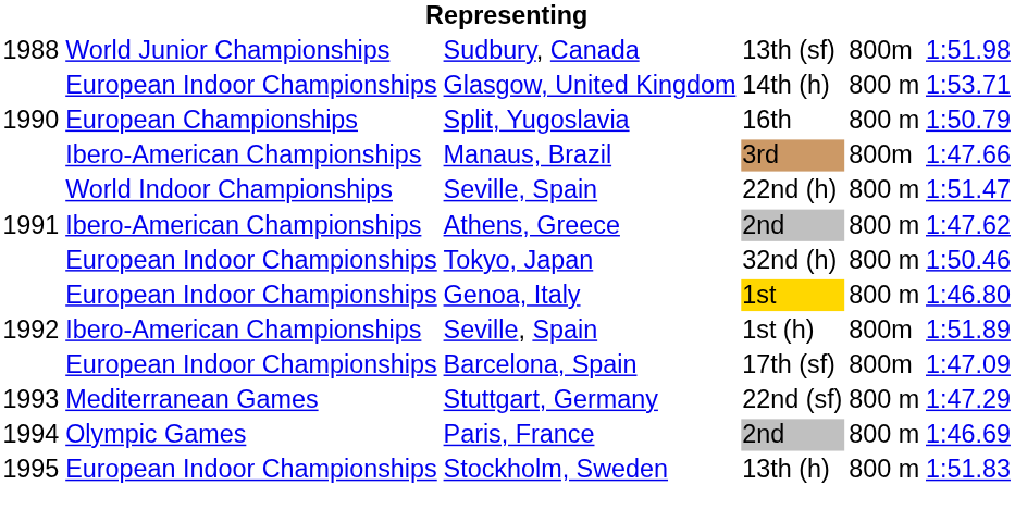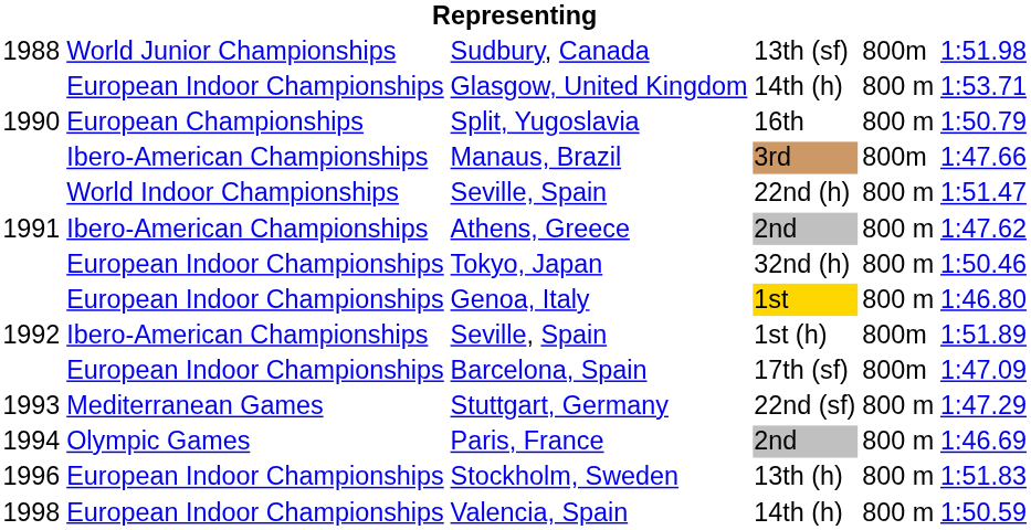Stockholm, Sweden | column 1: 1995 -> 1996
+ row: 1998 | European Indoor Championships | Valencia, Spain | 14th (h) | 800 m | 1:50.59
